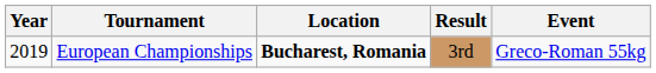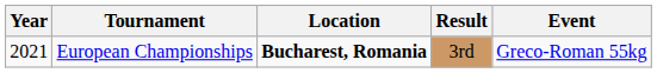European Championships | Year: 2019 -> 2021
